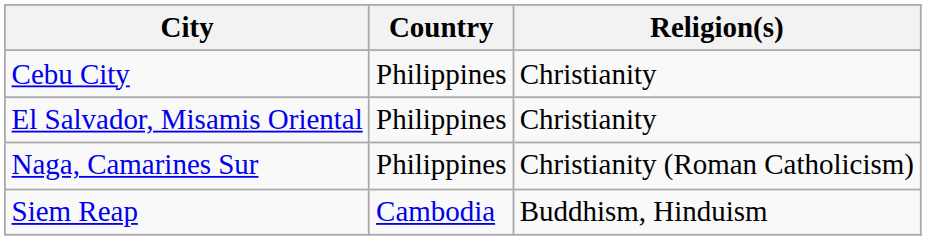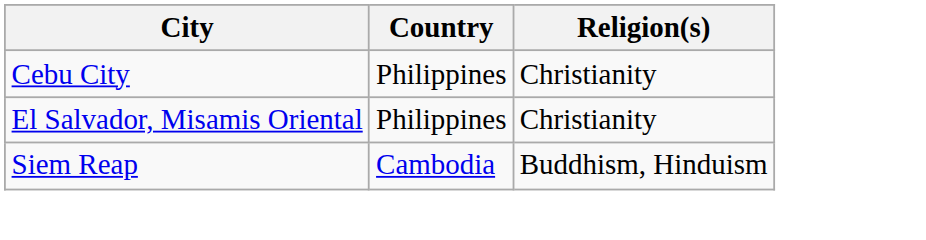- row: Naga, Camarines Sur | Philippines | Christianity (Roman Catholicism)
